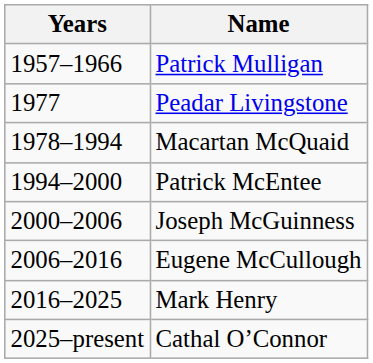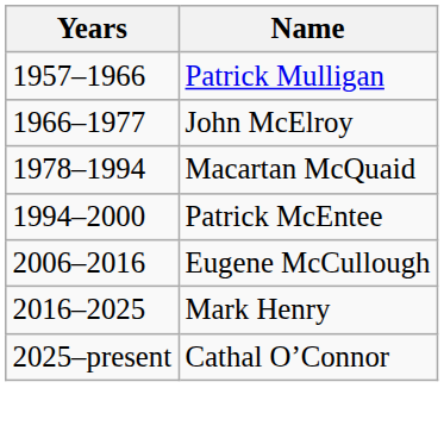+ row: 1966–1977 | John McElroy
- row: 1977 | Peadar Livingstone
- row: 2000–2006 | Joseph McGuinness
